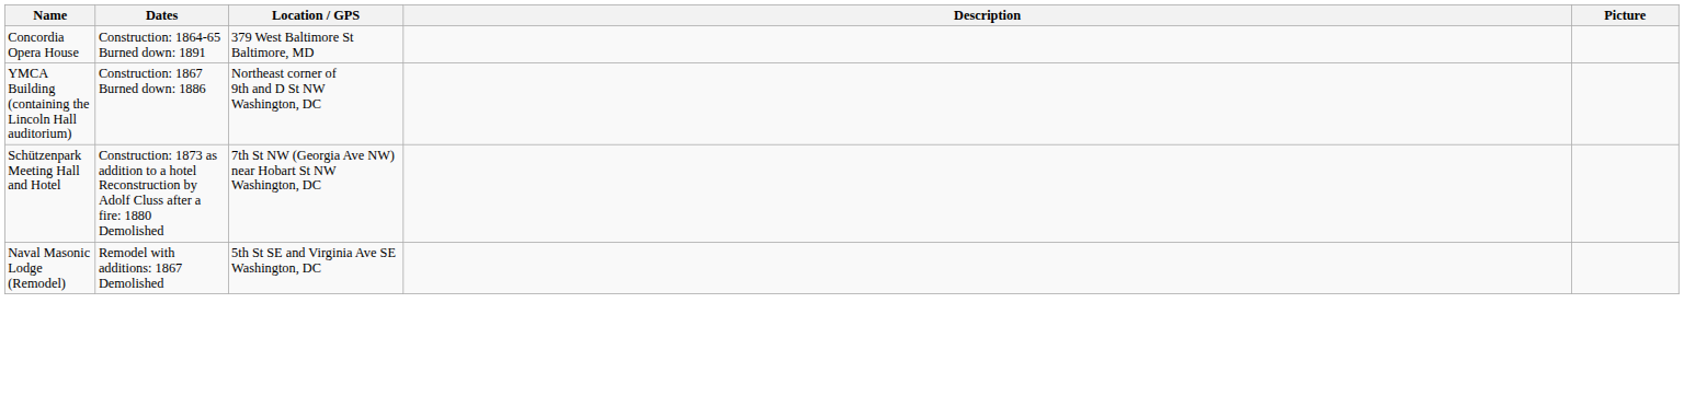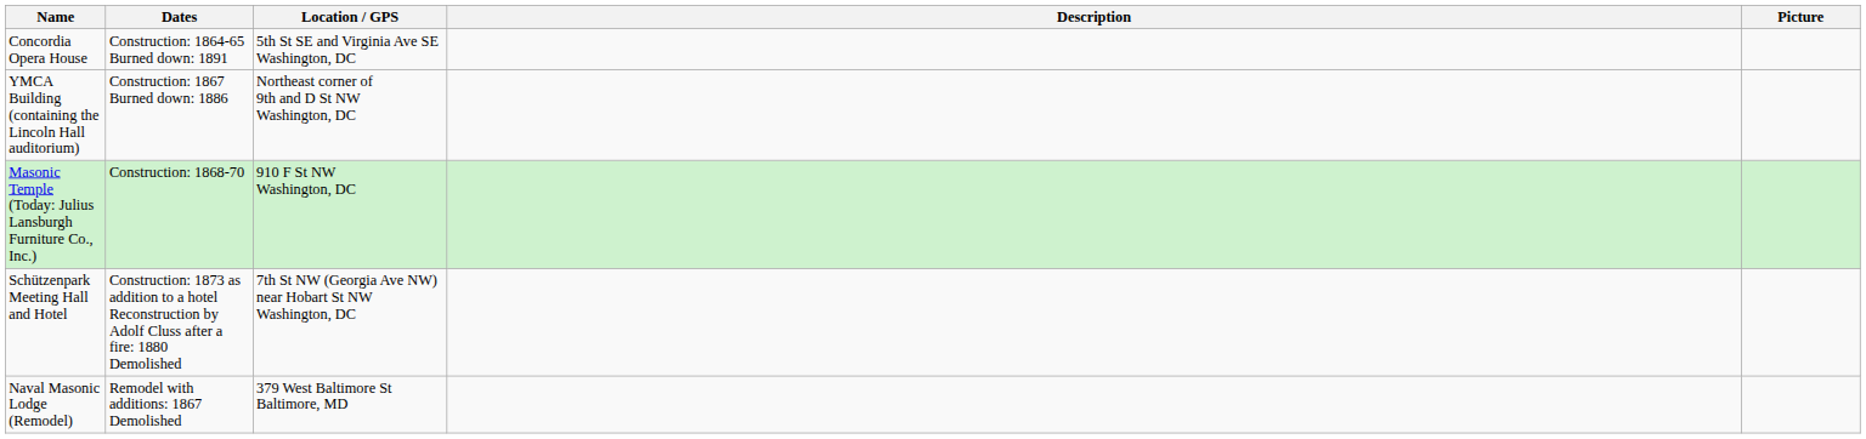Concordia Opera House | Location / GPS: 379 West Baltimore St Baltimore, MD -> 5th St SE and Virginia Ave SE Washington, DC
+ row: Masonic Temple (Today: Julius Lansburgh Furniture Co., Inc.) | Construction: 1868-70 | 910 F St NW Washington, DC
Naval Masonic Lodge (Remodel) | Location / GPS: 5th St SE and Virginia Ave SE Washington, DC -> 379 West Baltimore St Baltimore, MD
